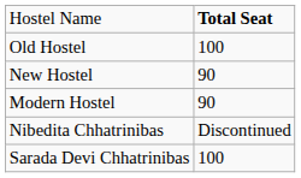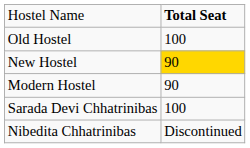New Hostel | column 2: no background -> gold background
rows swapped: Sarada Devi Chhatrinibas <-> Nibedita Chhatrinibas
